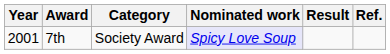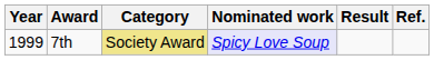7th | Year: 2001 -> 1999
7th | Category: no background -> khaki background
